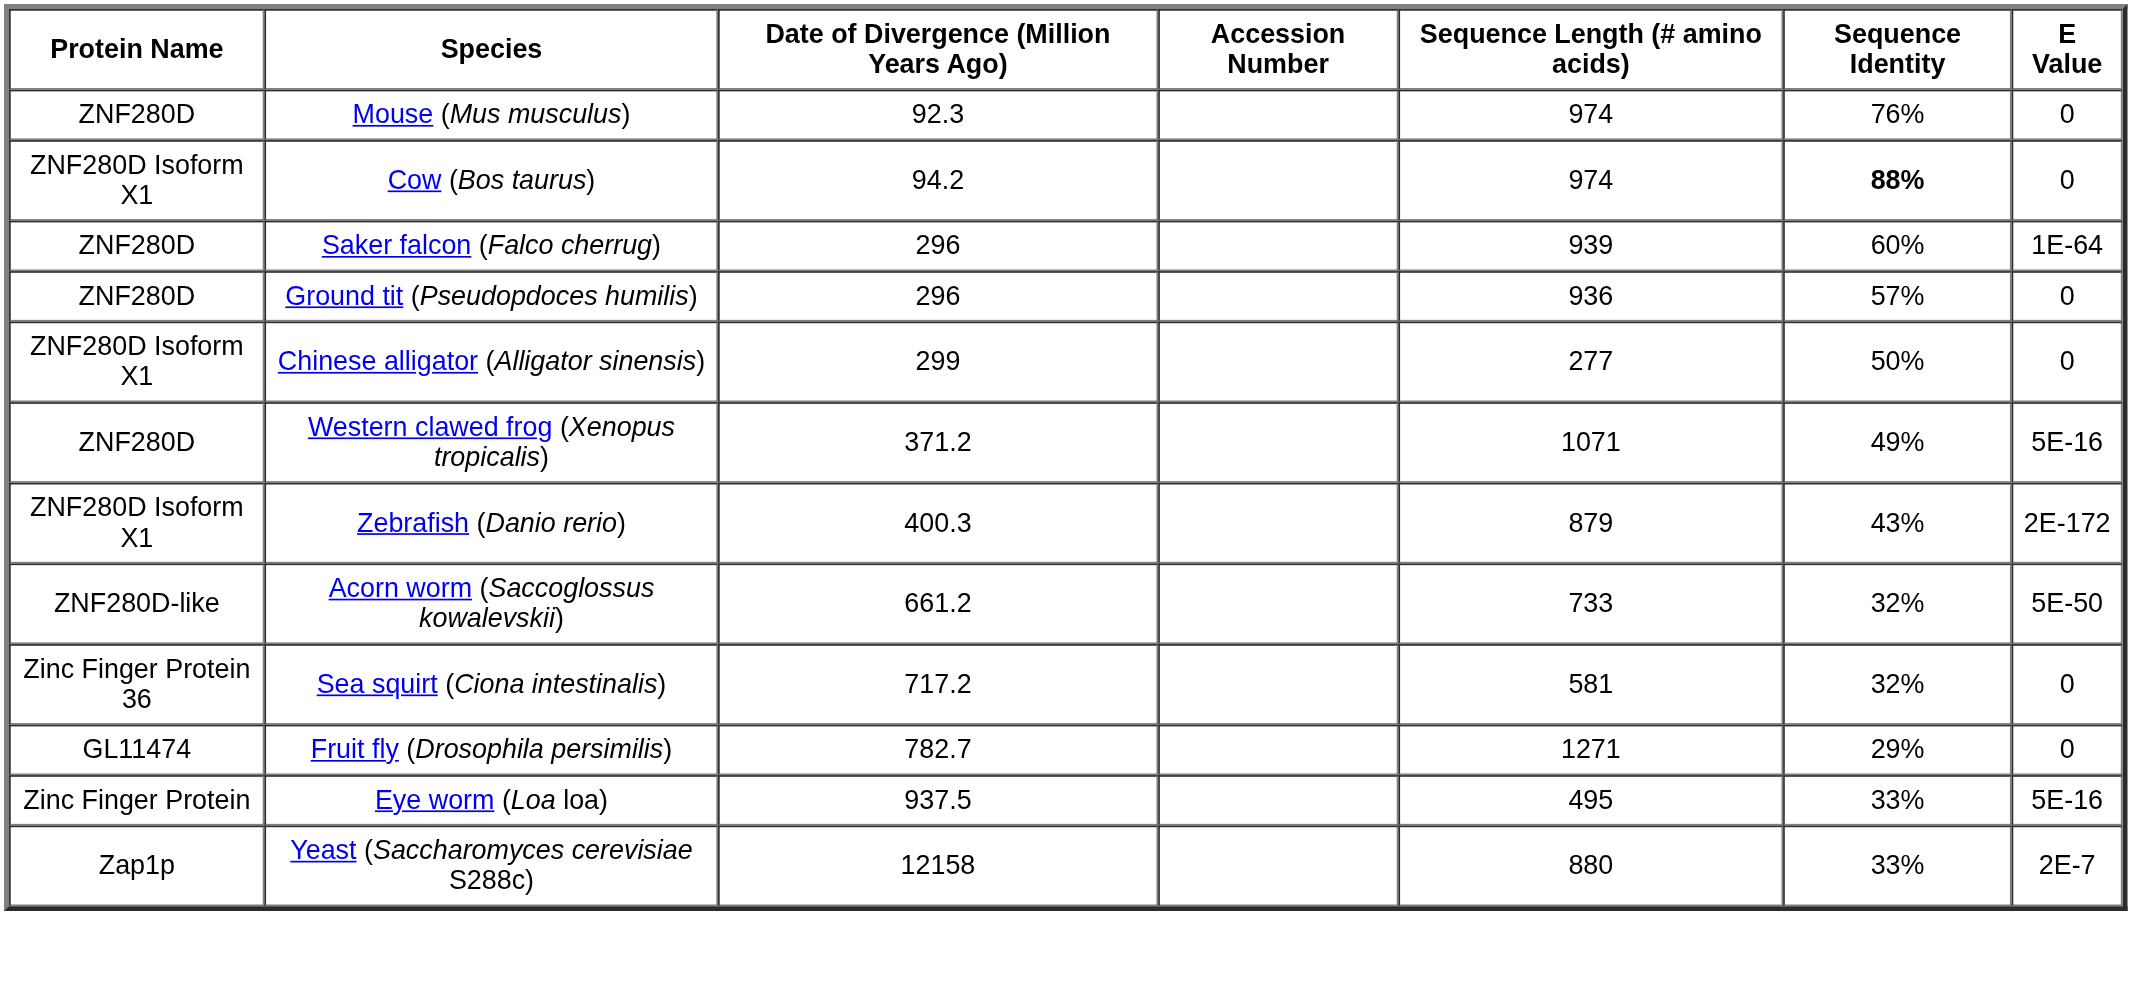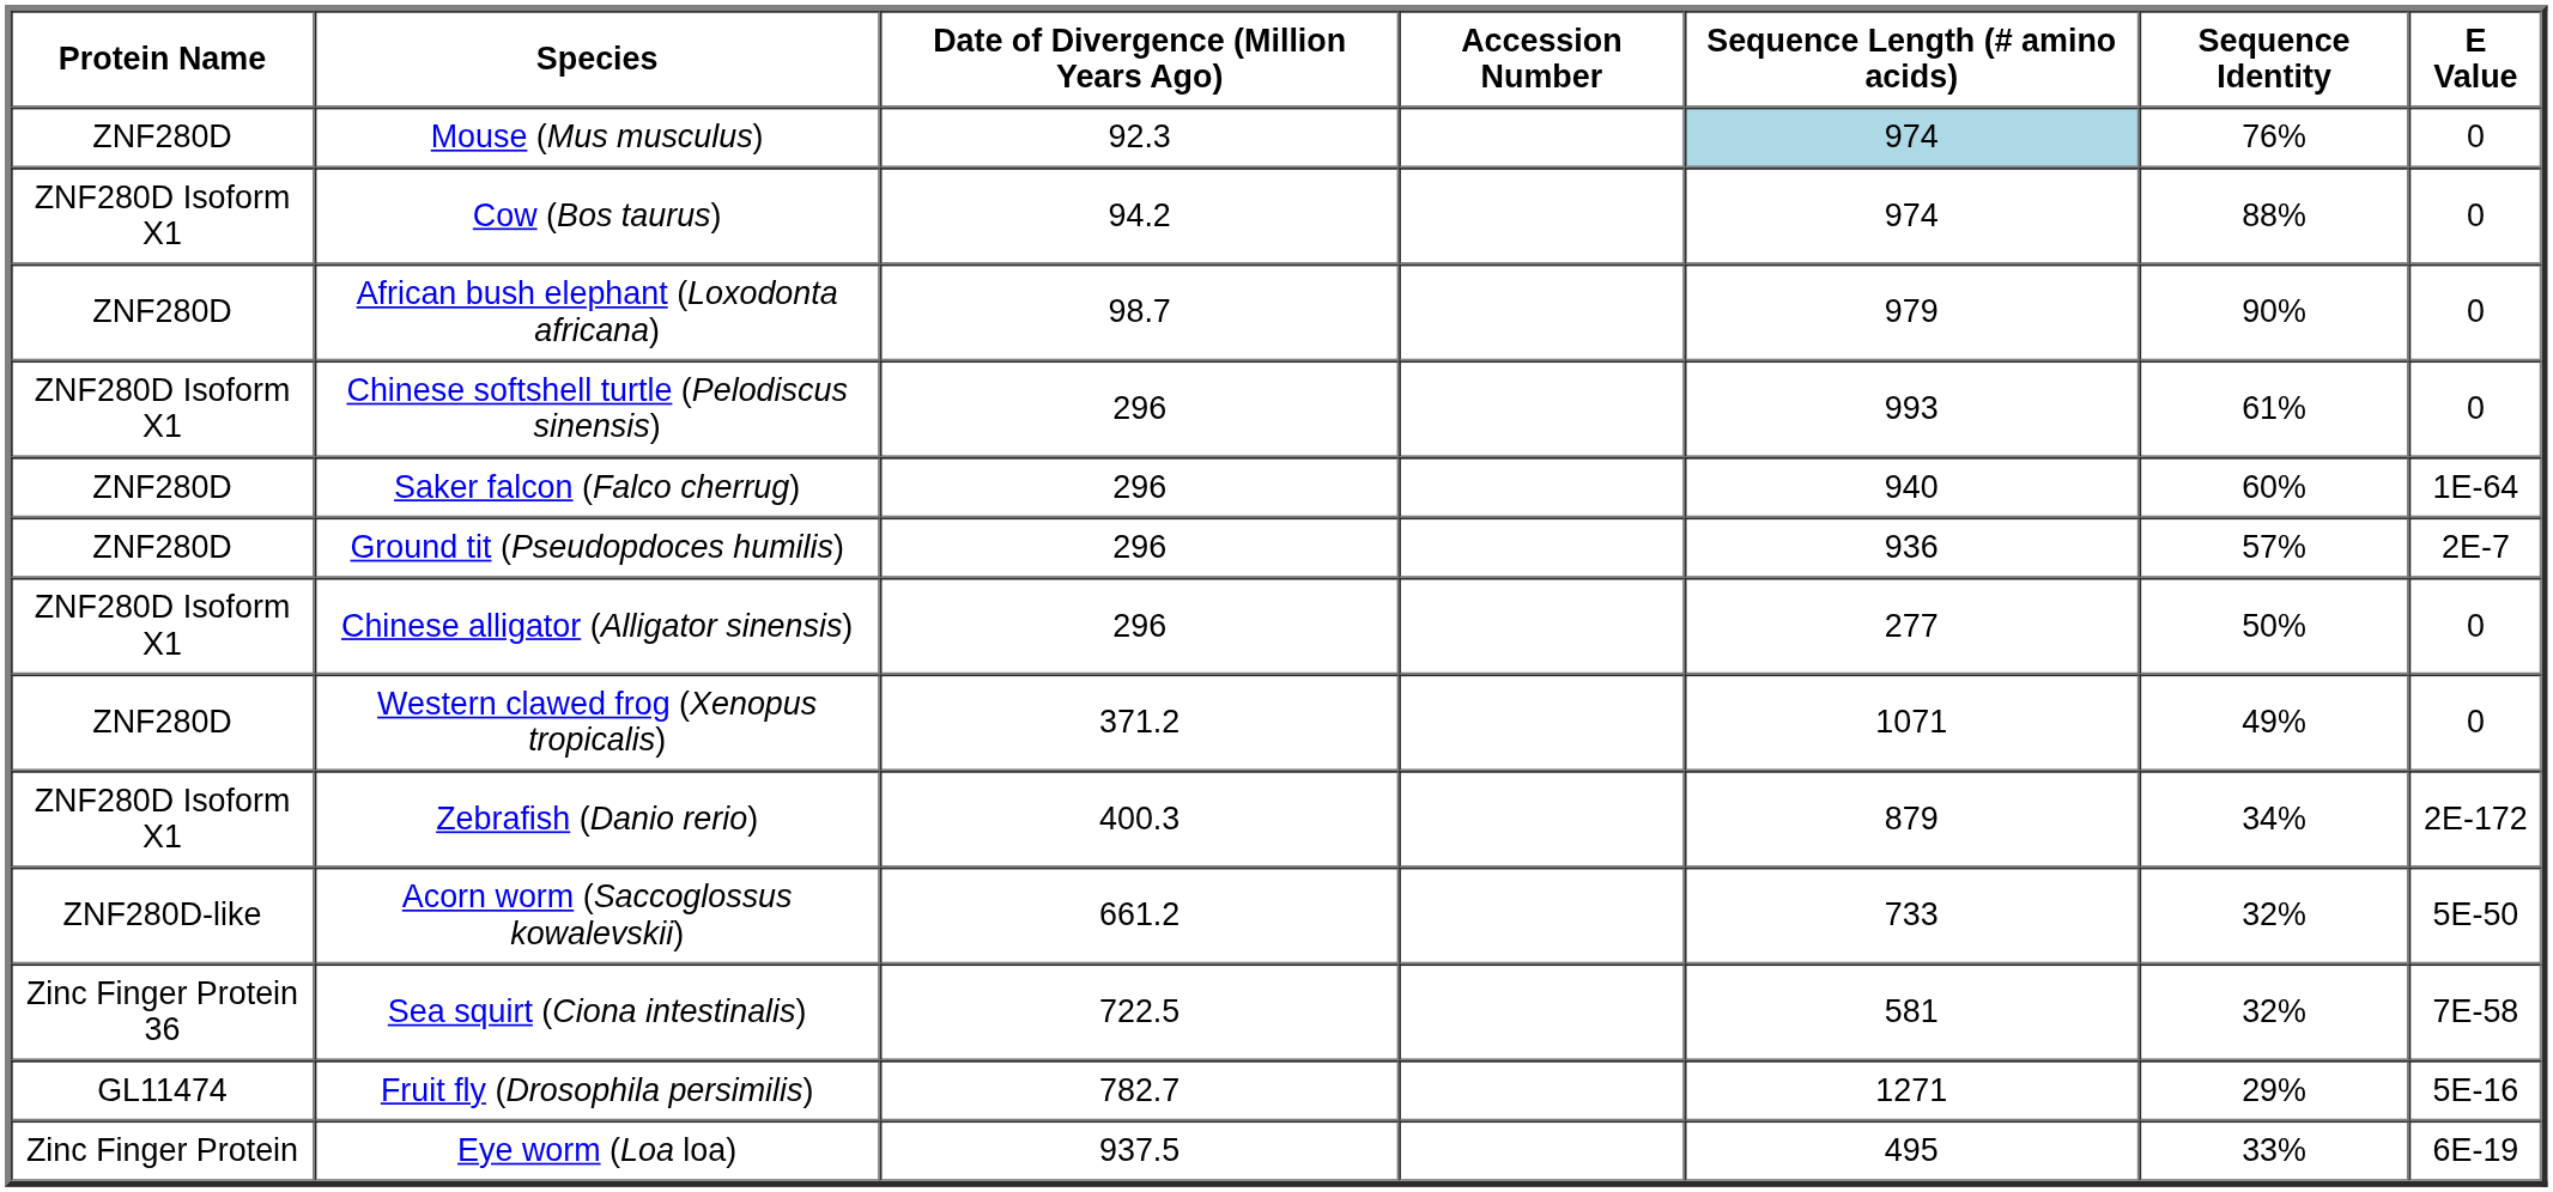Mouse (Mus musculus) | Sequence Length (# amino acids): no background -> lightblue background
Cow (Bos taurus) | Sequence Identity: bold -> normal
+ row: ZNF280D | African bush elephant (Loxodonta africana) | 98.7 | 979 | 90% | 0
+ row: ZNF280D Isoform X1 | Chinese softshell turtle (Pelodiscus sinensis) | 296 | 993 | 61% | 0
Saker falcon (Falco cherrug) | Sequence Length (# amino acids): 939 -> 940
Ground tit (Pseudopdoces humilis) | E Value: 0 -> 2E-7
Chinese alligator (Alligator sinensis) | Date of Divergence (Million Years Ago): 299 -> 296
Western clawed frog (Xenopus tropicalis) | E Value: 5E-16 -> 0
Zebrafish (Danio rerio) | Sequence Identity: 43% -> 34%
Sea squirt (Ciona intestinalis) | Date of Divergence (Million Years Ago): 717.2 -> 722.5
Sea squirt (Ciona intestinalis) | E Value: 0 -> 7E-58
Fruit fly (Drosophila persimilis) | E Value: 0 -> 5E-16
Eye worm (Loa loa) | E Value: 5E-16 -> 6E-19
- row: Zap1p | Yeast (Saccharomyces cerevisiae S288c) | 12158 | 880 | 33% | 2E-7
